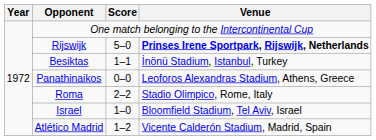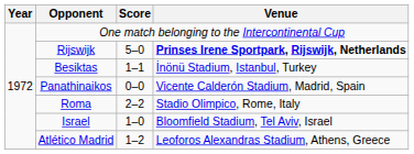Panathinaikos | Venue: Leoforos Alexandras Stadium, Athens, Greece -> Vicente Calderón Stadium, Madrid, Spain
Atlético Madrid | Venue: Vicente Calderón Stadium, Madrid, Spain -> Leoforos Alexandras Stadium, Athens, Greece
